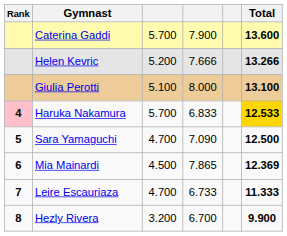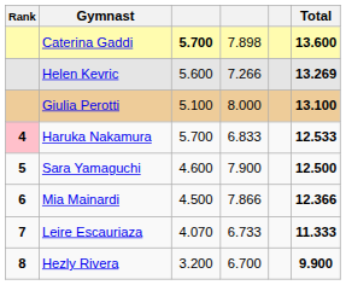Caterina Gaddi | column 3: normal -> bold
Caterina Gaddi | column 4: 7.900 -> 7.898
Helen Kevric | column 3: 5.200 -> 5.600
Helen Kevric | column 4: 7.666 -> 7.266
Helen Kevric | Total: 13.266 -> 13.269
Haruka Nakamura | Total: gold background -> no background
Sara Yamaguchi | column 3: 4.700 -> 4.600
Sara Yamaguchi | column 4: 7.090 -> 7.900
Mia Mainardi | column 4: 7.865 -> 7.866
Mia Mainardi | Total: 12.369 -> 12.366
Leire Escauriaza | column 3: 4.700 -> 4.070
